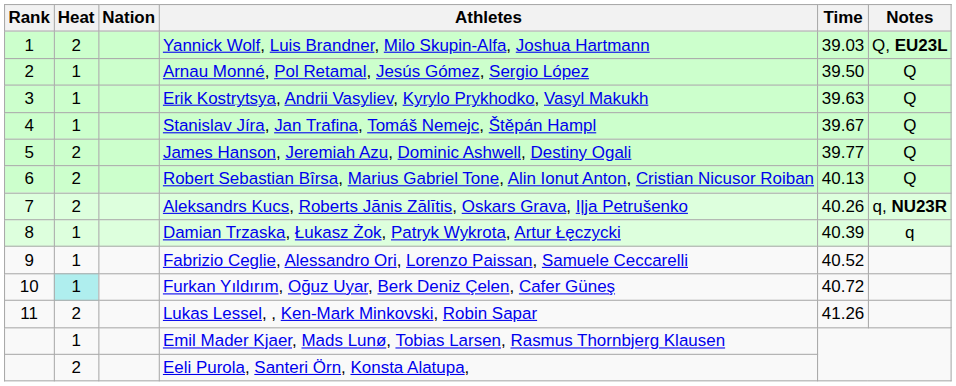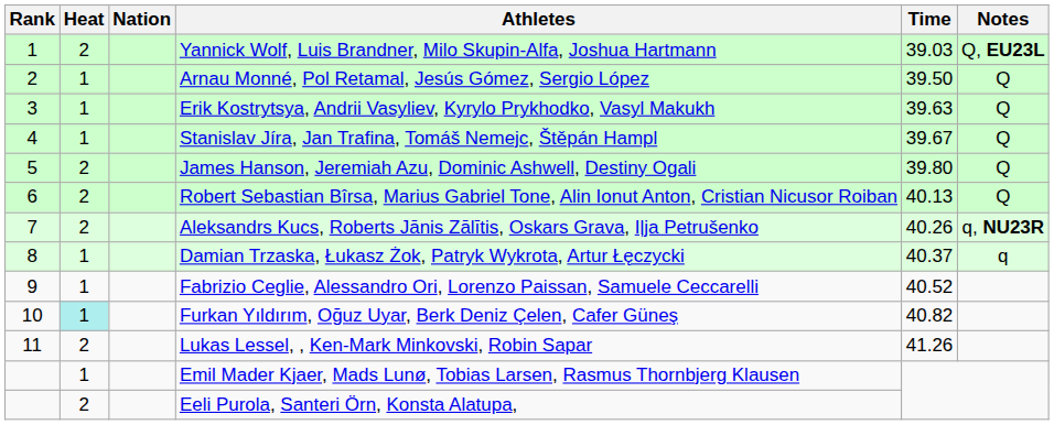James Hanson, Jeremiah Azu, Dominic Ashwell, Destiny Ogali | Time: 39.77 -> 39.80
Damian Trzaska, Łukasz Żok, Patryk Wykrota, Artur Łęczycki | Time: 40.39 -> 40.37
Furkan Yıldırım, Oğuz Uyar, Berk Deniz Çelen, Cafer Güneş | Time: 40.72 -> 40.82
